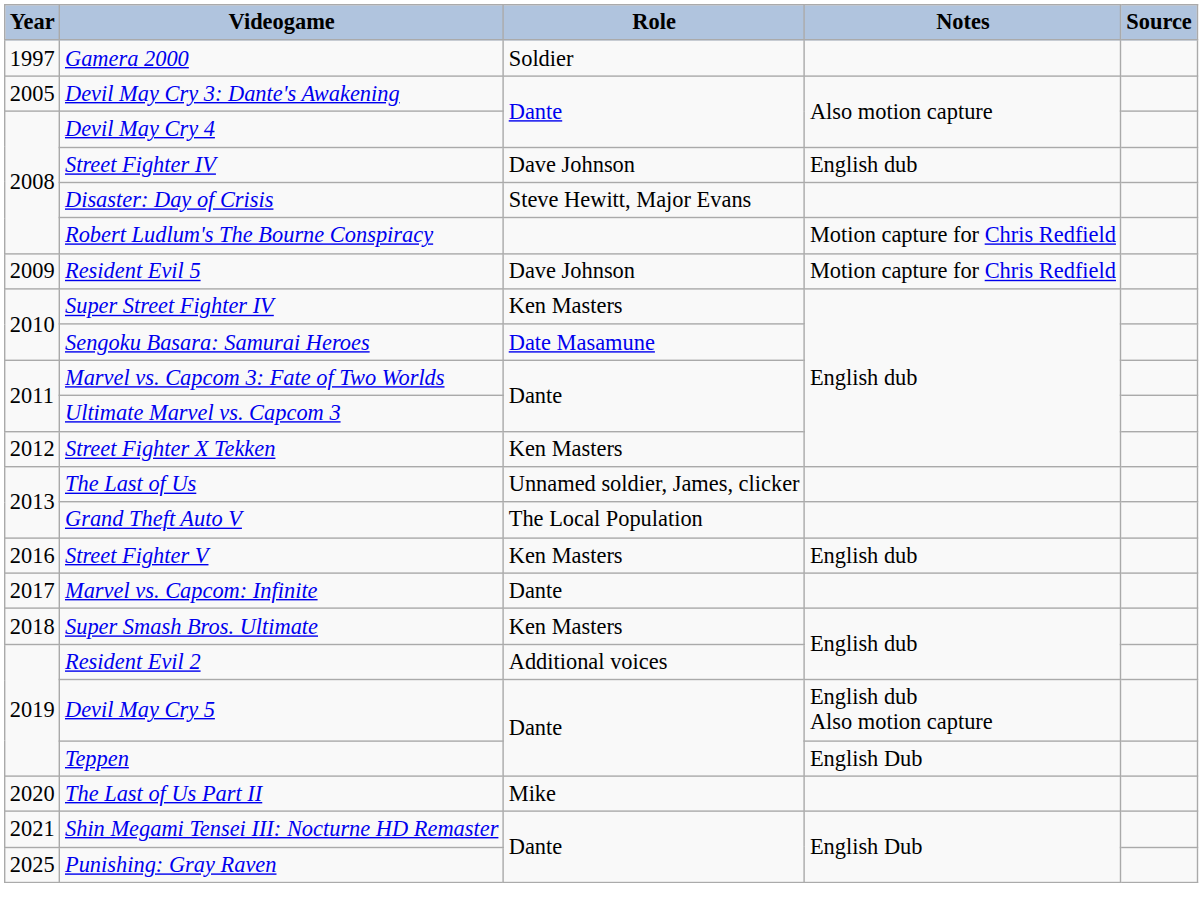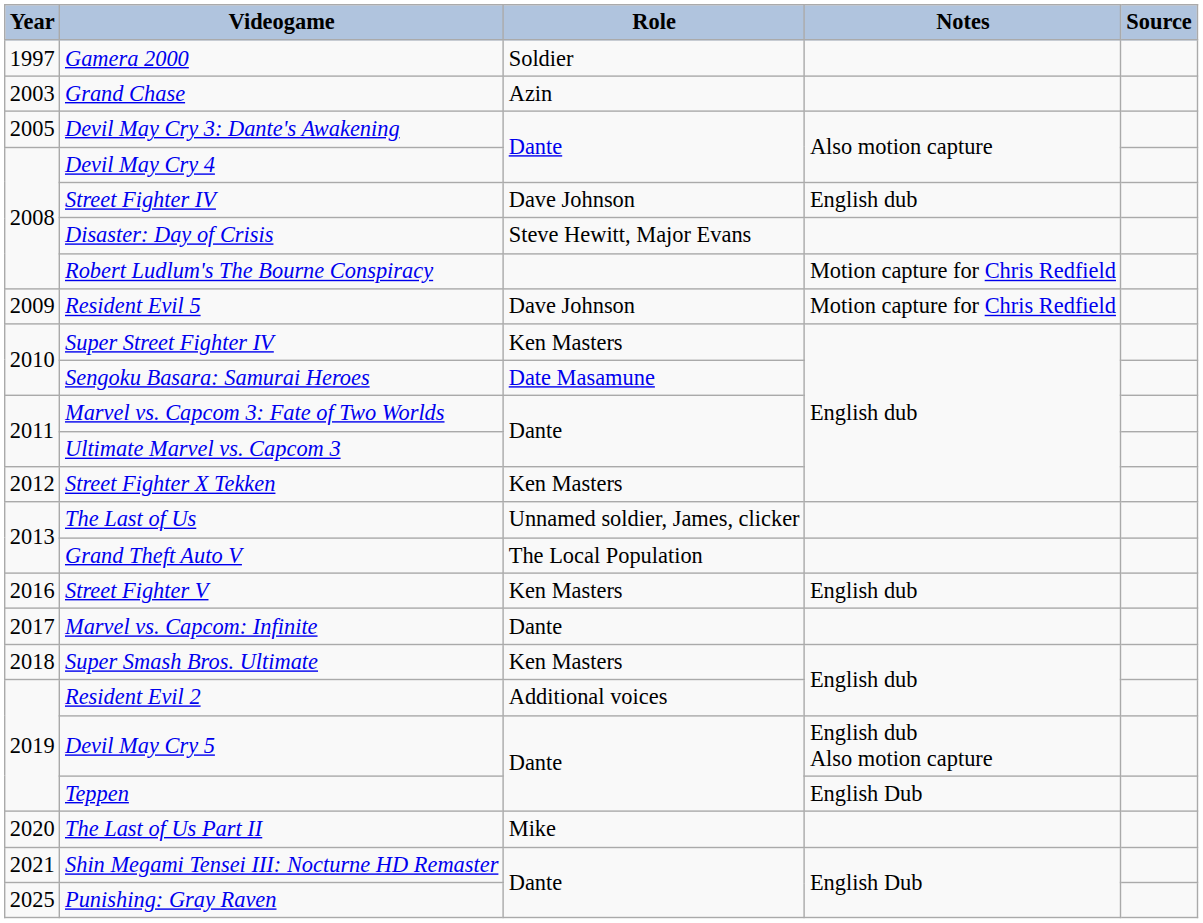+ row: 2003 | Grand Chase | Azin
